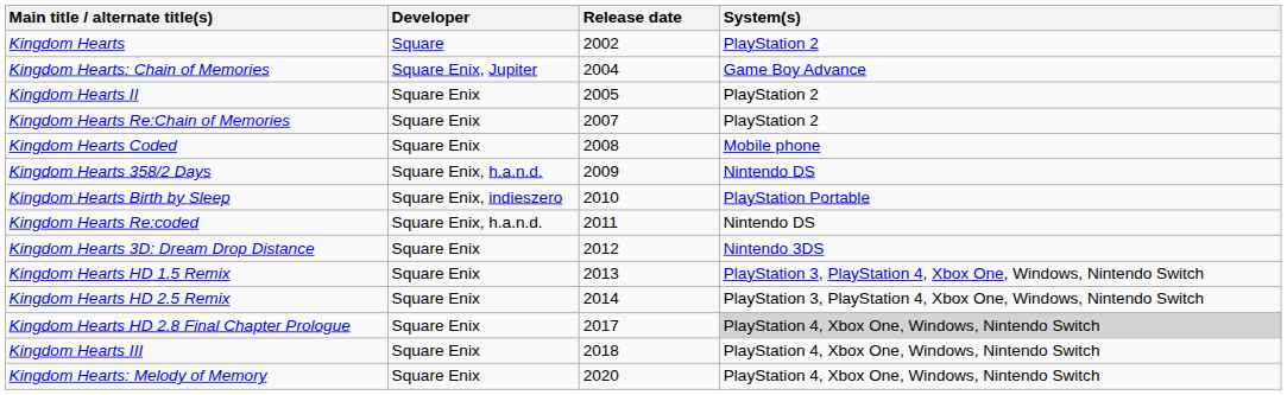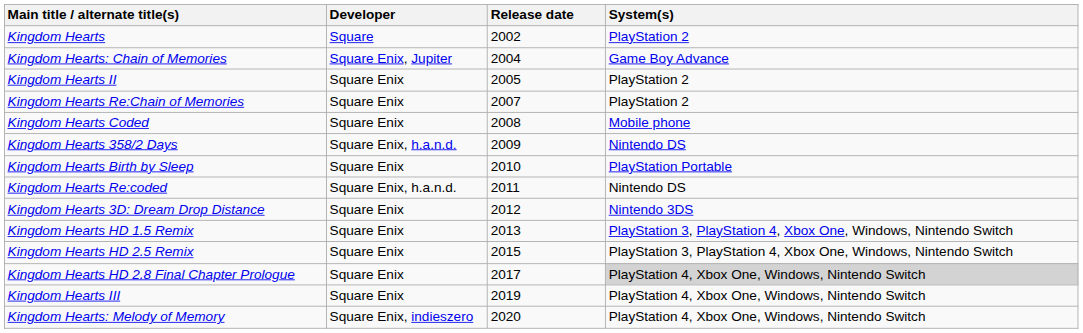Kingdom Hearts Birth by Sleep | Developer: Square Enix, indieszero -> Square Enix
Kingdom Hearts HD 2.5 Remix | Release date: 2014 -> 2015
Kingdom Hearts III | Release date: 2018 -> 2019
Kingdom Hearts: Melody of Memory | Developer: Square Enix -> Square Enix, indieszero
